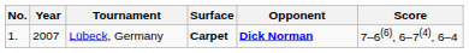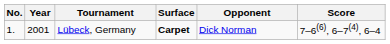Lübeck, Germany | Year: 2007 -> 2001
Lübeck, Germany | Opponent: bold -> normal
